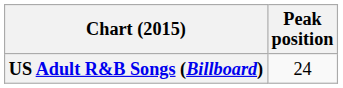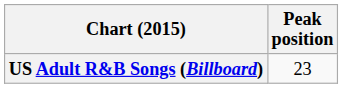US Adult R&B Songs (Billboard) | Peak position: 24 -> 23
